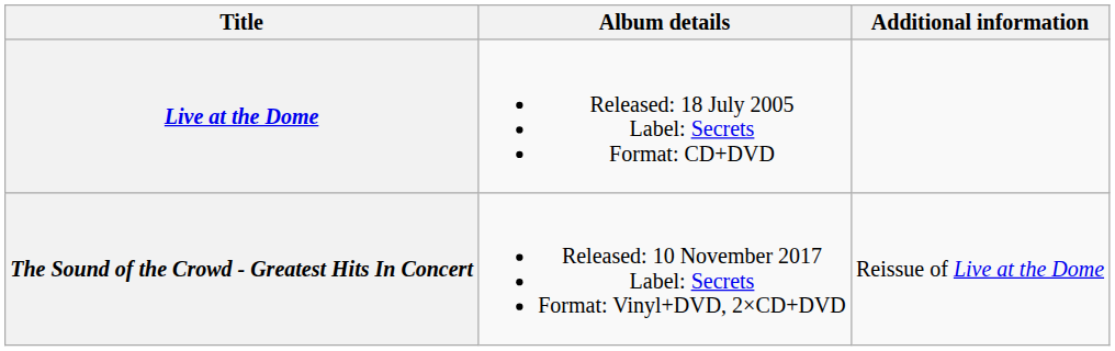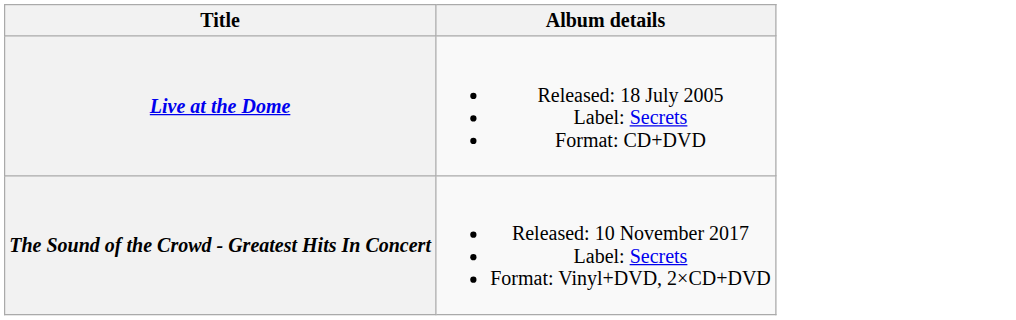- column: Additional information | Reissue of Live at the Dome
